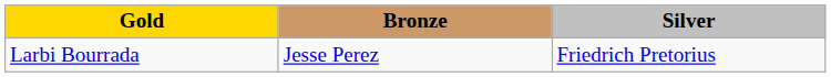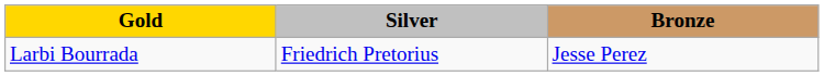columns swapped: Silver <-> Bronze
